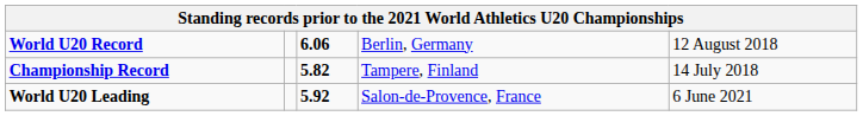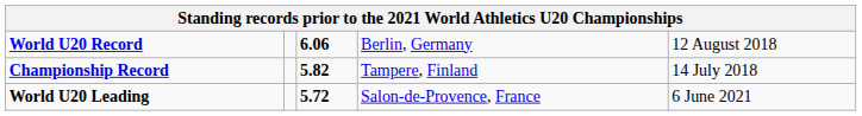World U20 Leading | column 3: 5.92 -> 5.72
